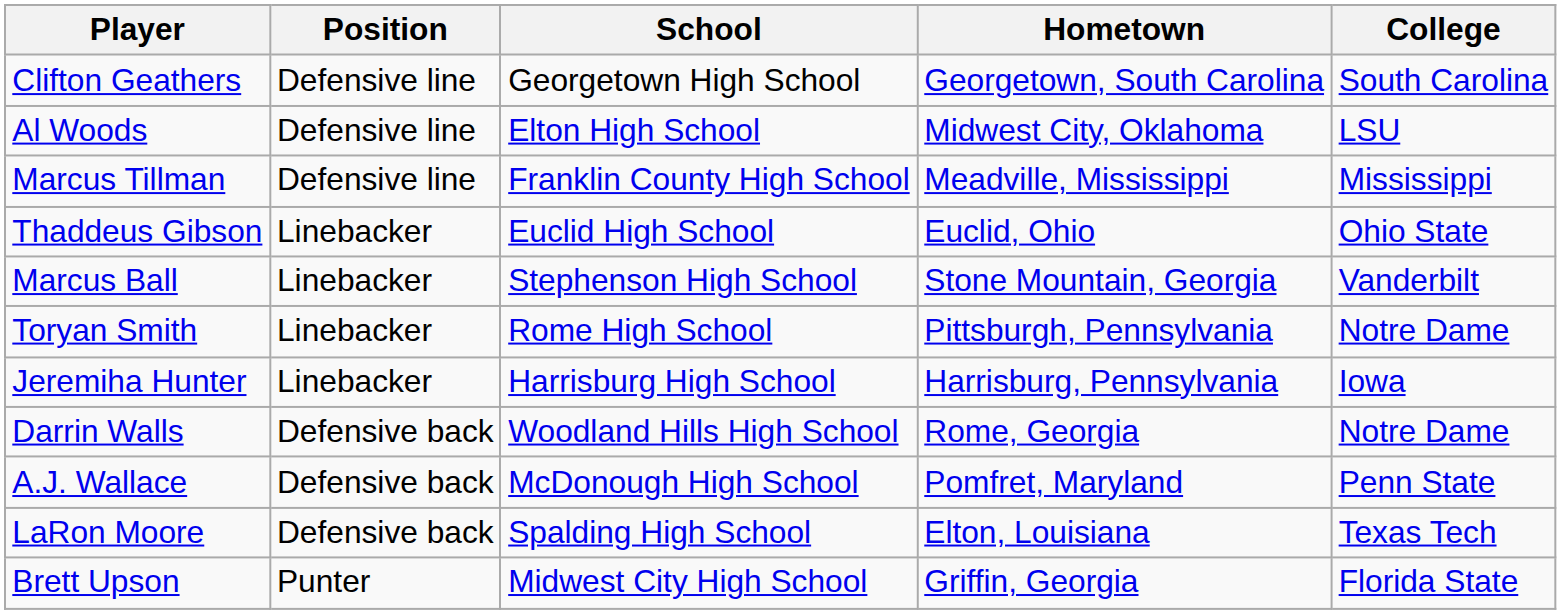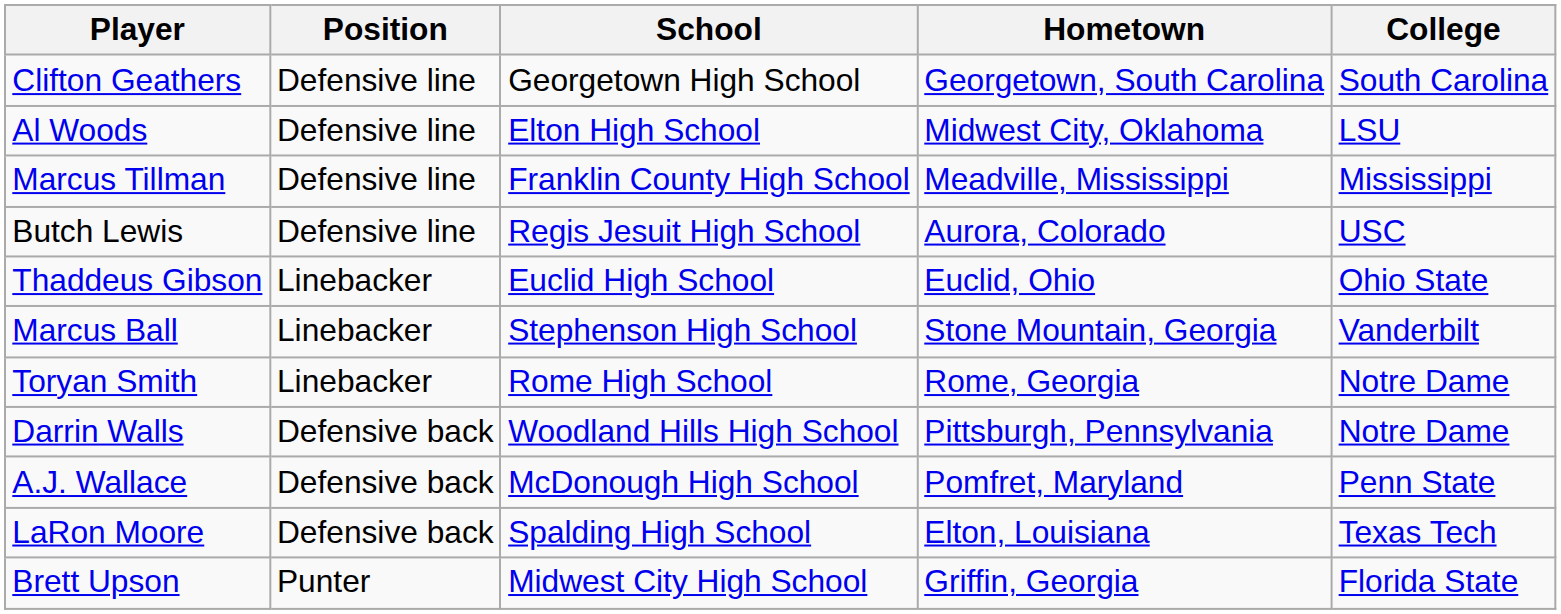+ row: Butch Lewis | Defensive line | Regis Jesuit High School | Aurora, Colorado | USC
Toryan Smith | Hometown: Pittsburgh, Pennsylvania -> Rome, Georgia
- row: Jeremiha Hunter | Linebacker | Harrisburg High School | Harrisburg, Pennsylvania | Iowa
Darrin Walls | Hometown: Rome, Georgia -> Pittsburgh, Pennsylvania
